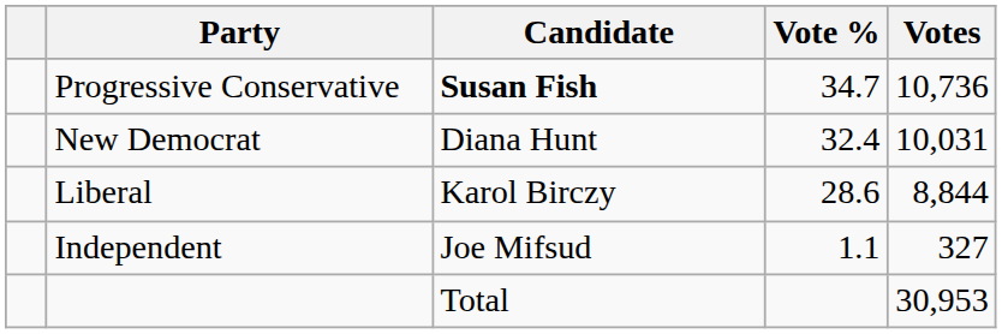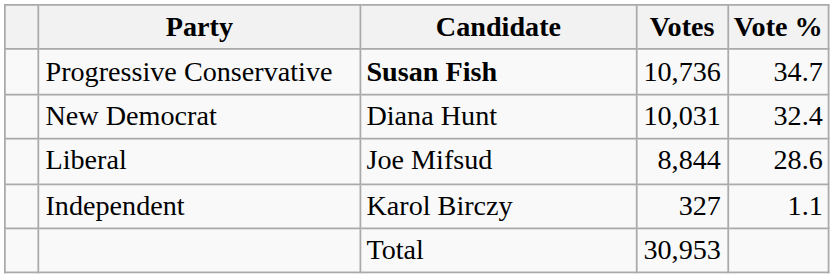columns swapped: Votes <-> Vote %
Liberal | Candidate: Karol Birczy -> Joe Mifsud
Independent | Candidate: Joe Mifsud -> Karol Birczy
